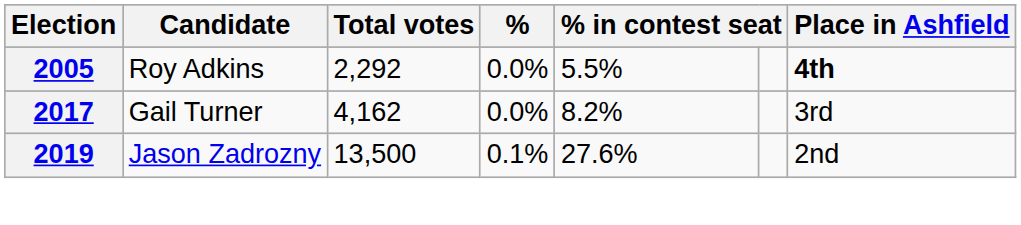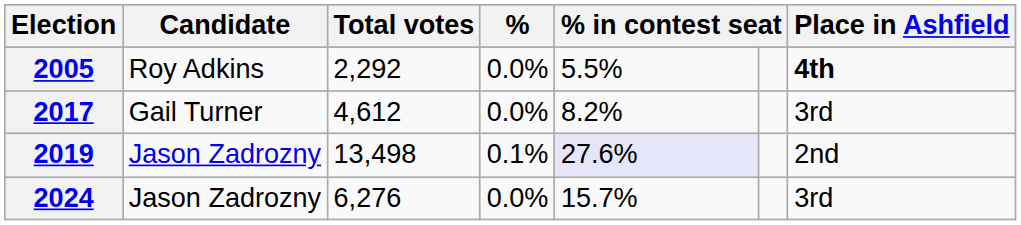2017 | Total votes: 4,162 -> 4,612
2019 | Total votes: 13,500 -> 13,498
2019 | column 5: no background -> lavender background
+ row: 2024 | Jason Zadrozny | 6,276 | 0.0% | 15.7% | 3rd
